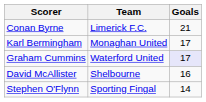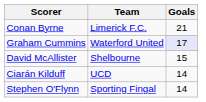- row: Karl Bermingham | Monaghan United | 17
David McAllister | Goals: 16 -> 15
+ row: Ciarán Kilduff | UCD | 14
